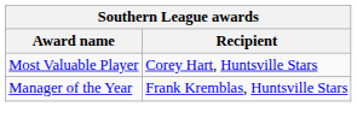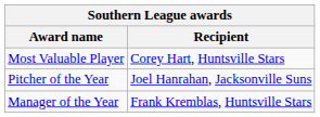+ row: Pitcher of the Year | Joel Hanrahan, Jacksonville Suns
